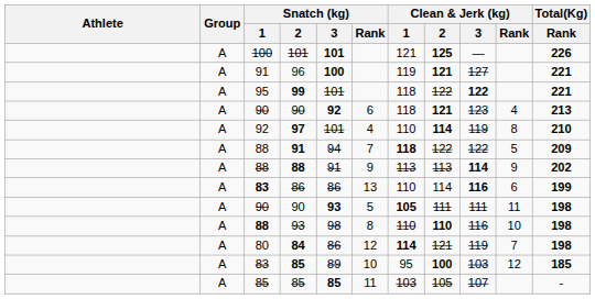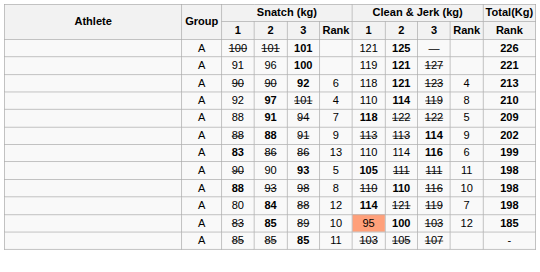- row: A | 95 | 99 | 101 | 118 | 122 | 122 | 221
84 | Snatch (kg) / 3: 86 -> 88
83 / 85 | Clean & Jerk (kg) / 1: no background -> lightsalmon background
